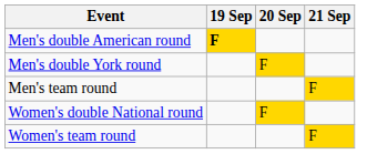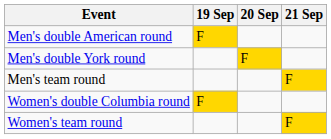Men's double American round | 19 Sep: bold -> normal
+ row: Women's double Columbia round | F
- row: Women's double National round | F
